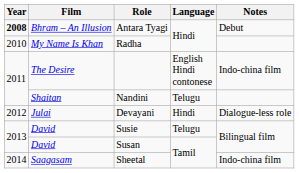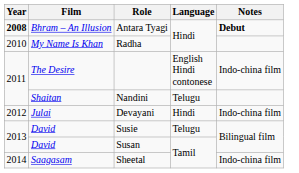Antara Tyagi | Notes: normal -> bold
Devayani | Notes: Dialogue-less role -> Indo-china film
